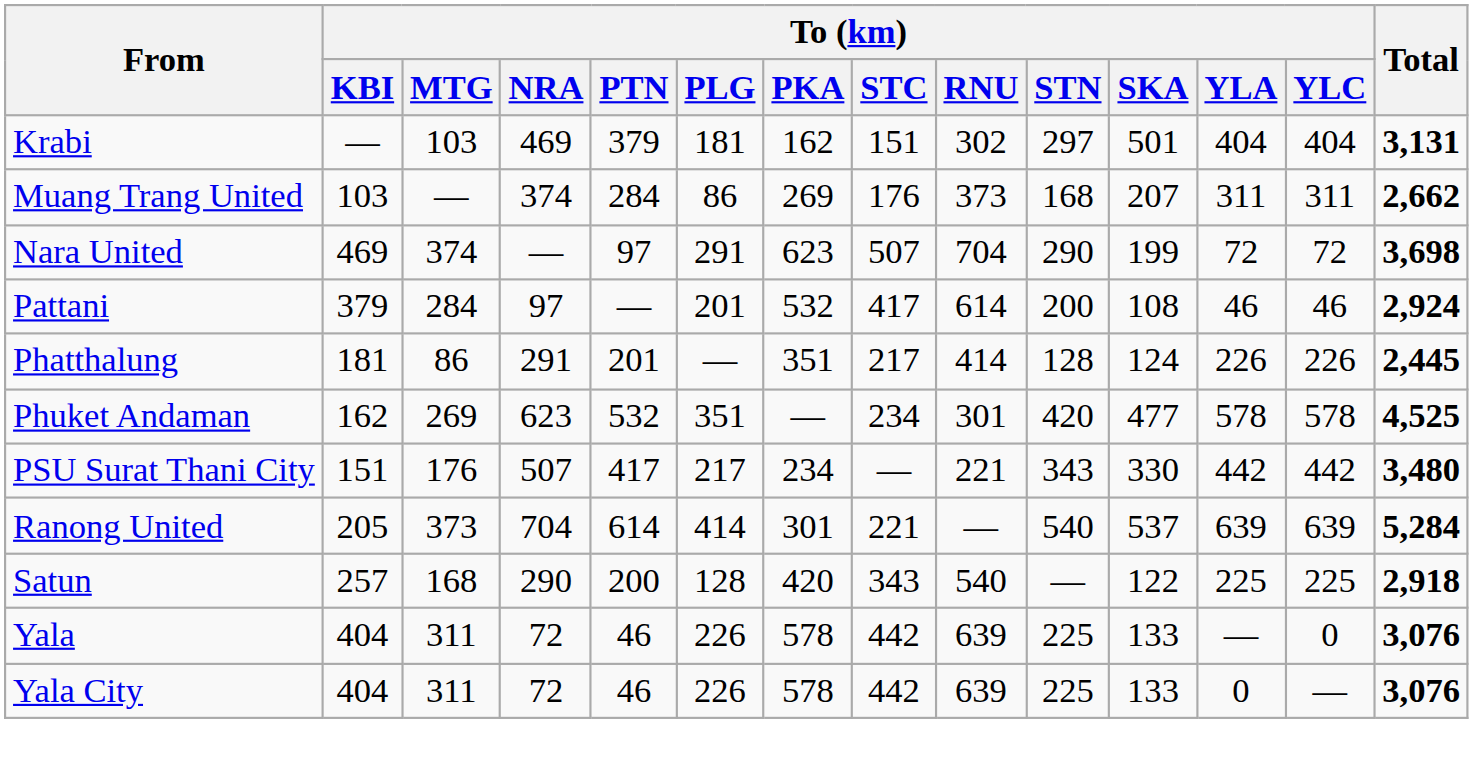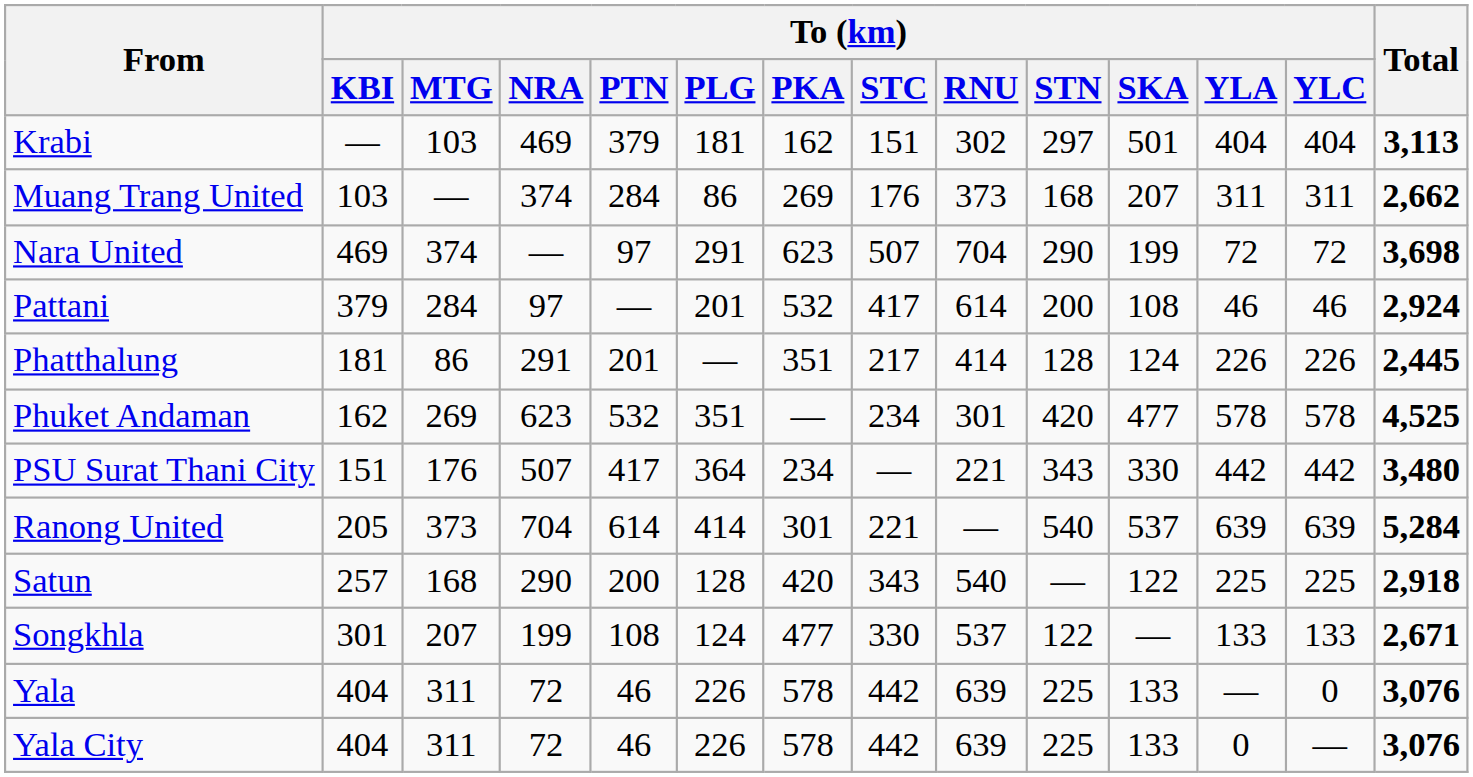Krabi | Total: 3,131 -> 3,113
PSU Surat Thani City | To (km) / PLG: 217 -> 364
+ row: Songkhla | 301 | 207 | 199 | 108 | 124 | 477 | 330 | 537 | 122 | — | 133 | 133 | 2,671
